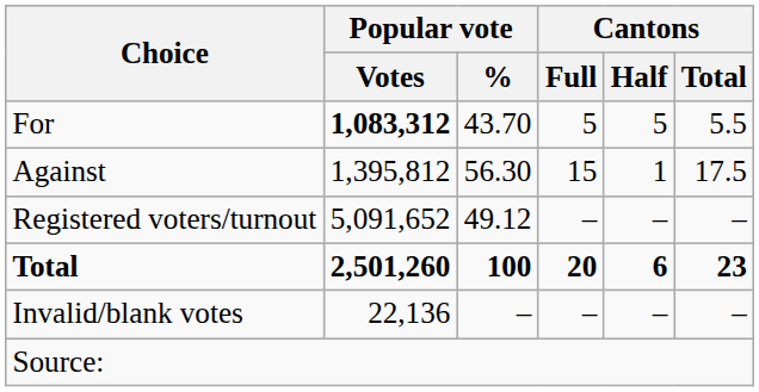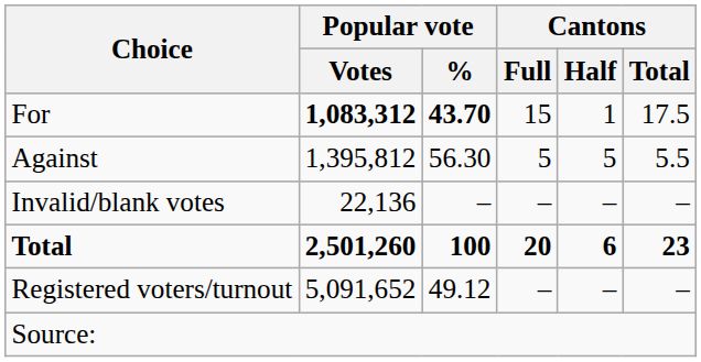For | Popular vote / %: normal -> bold
For | Cantons / Full: 5 -> 15
For | Cantons / Half: 5 -> 1
For | Cantons / Total: 5.5 -> 17.5
Against | Cantons / Full: 15 -> 5
Against | Cantons / Half: 1 -> 5
Against | Cantons / Total: 17.5 -> 5.5
rows swapped: Invalid/blank votes <-> Registered voters/turnout
